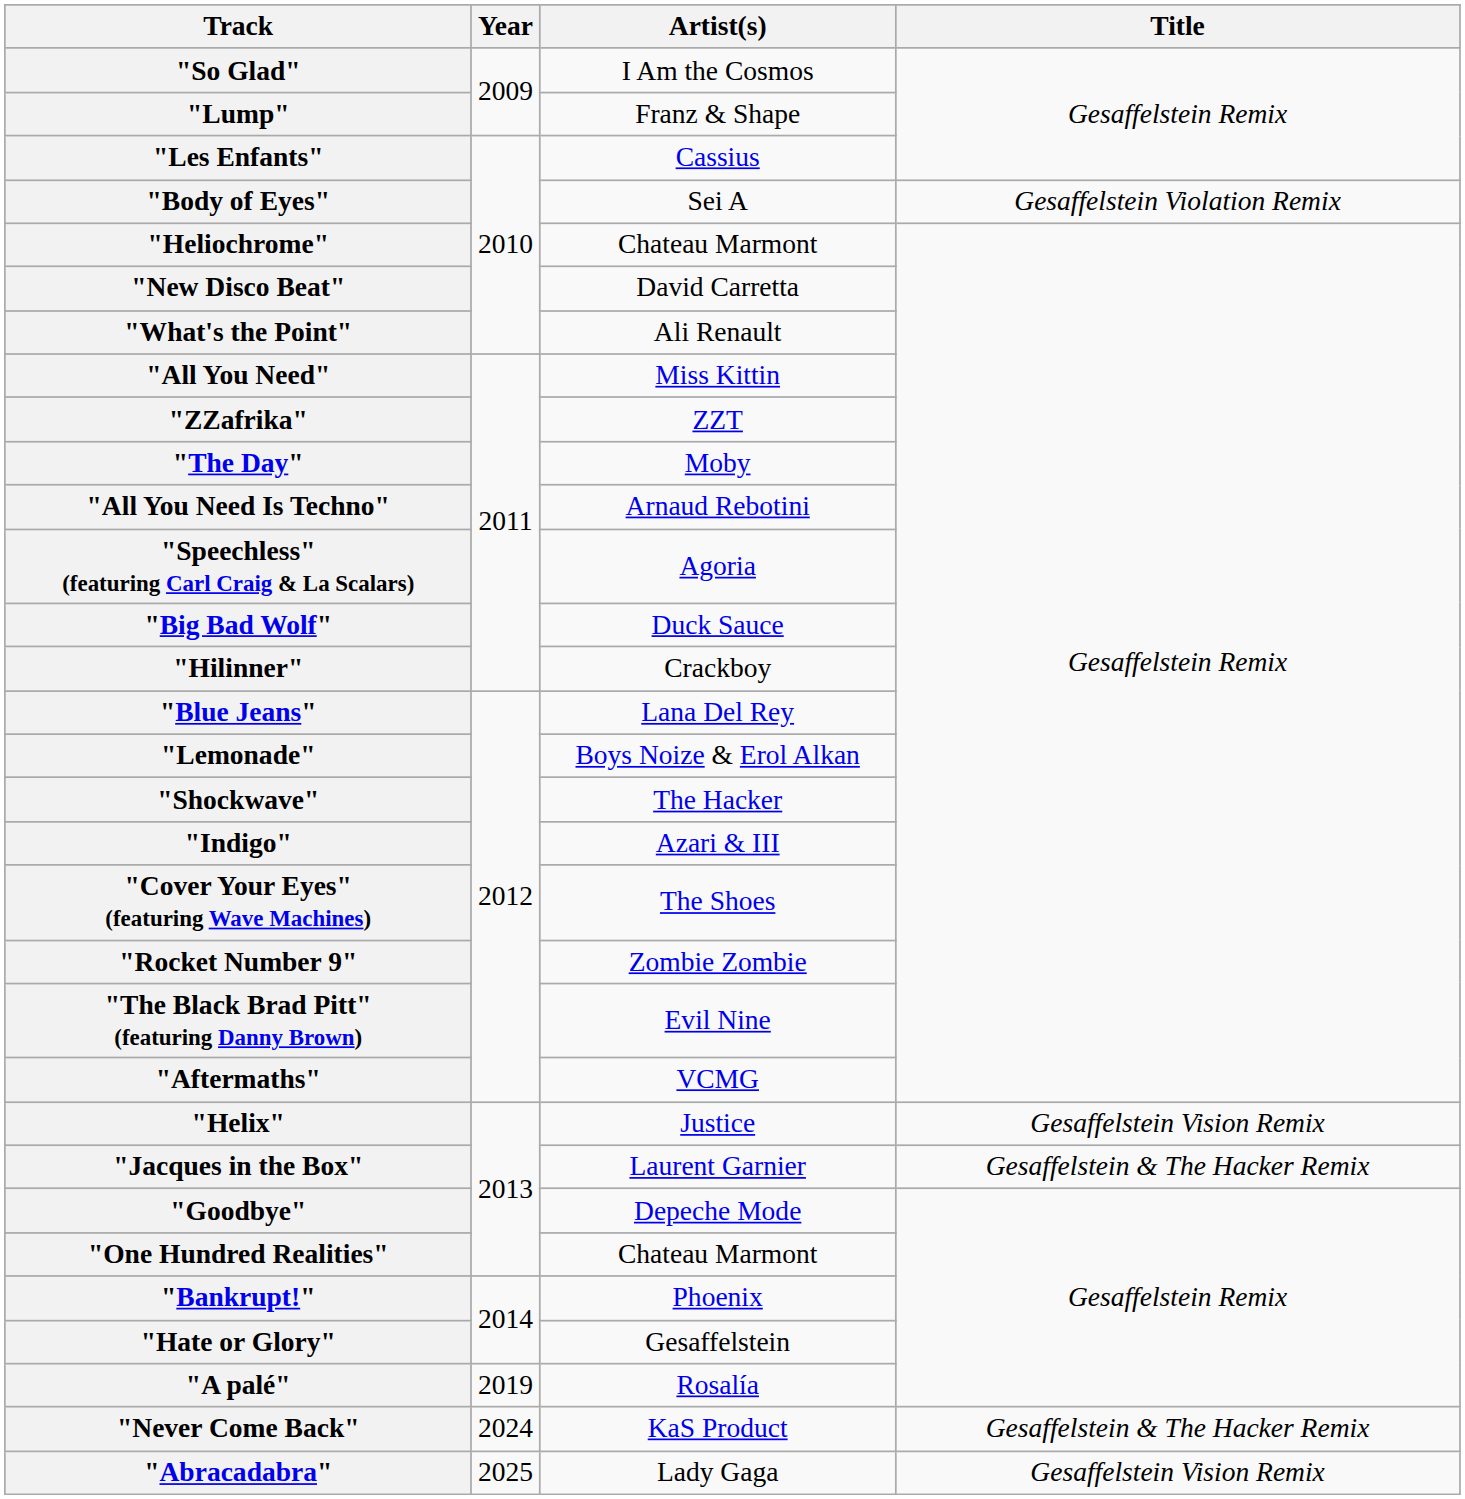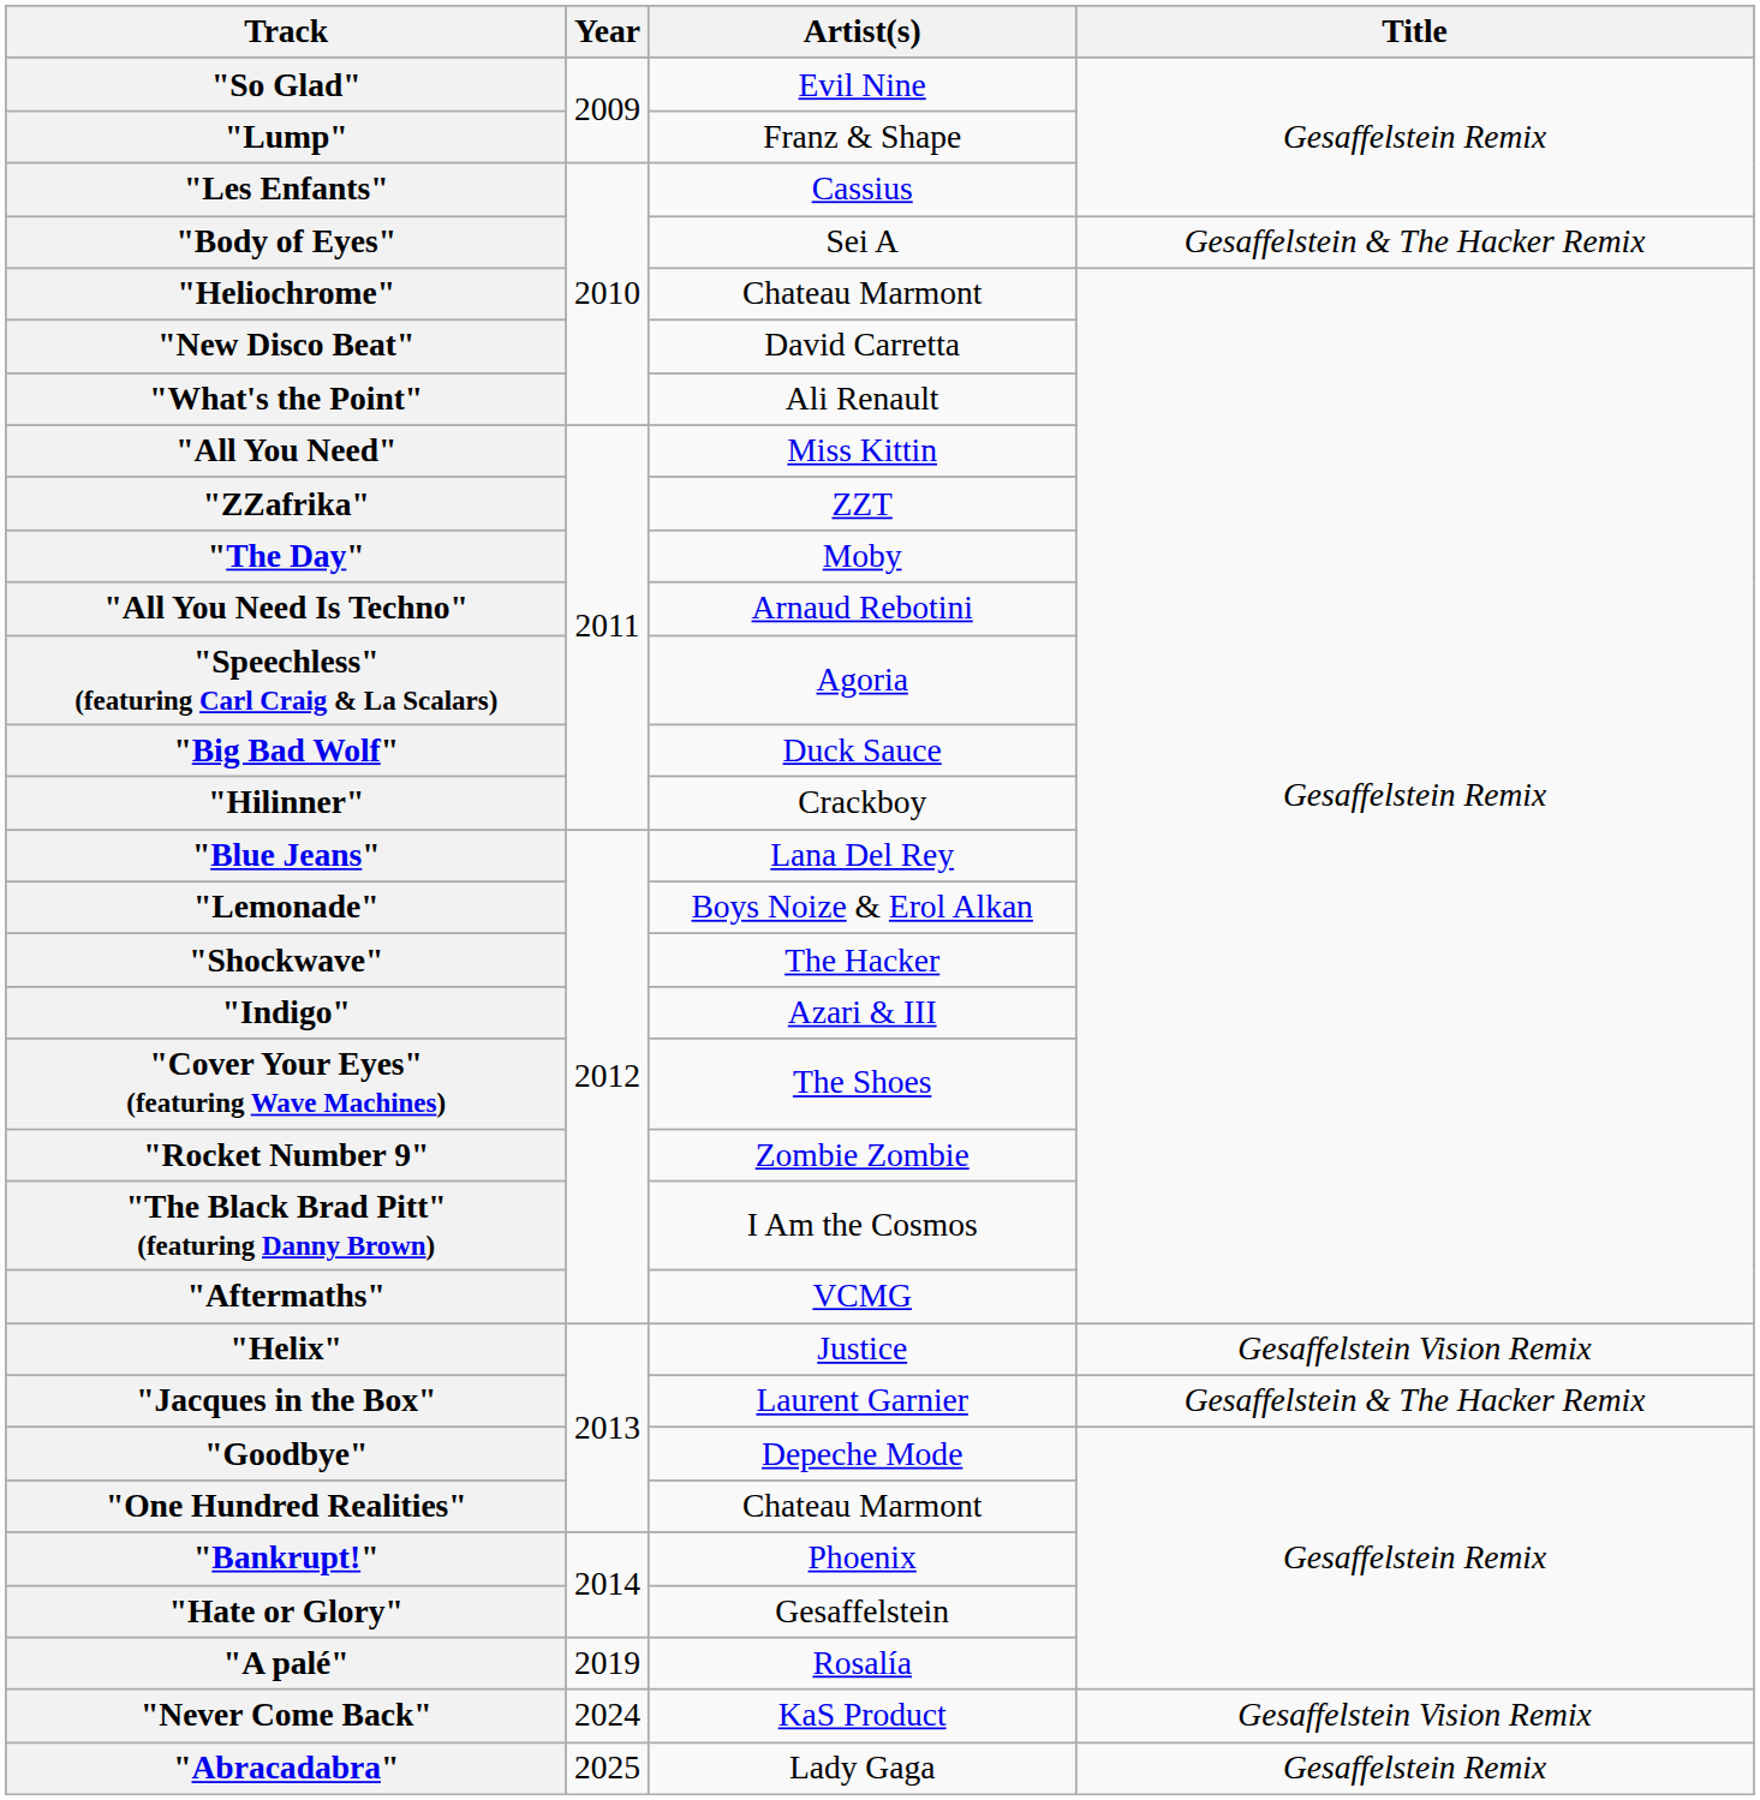"So Glad" | Artist(s): I Am the Cosmos -> Evil Nine
"Body of Eyes" | Title: Gesaffelstein Violation Remix -> Gesaffelstein & The Hacker Remix
"The Black Brad Pitt" (featuring Danny Brown) | Artist(s): Evil Nine -> I Am the Cosmos
"Never Come Back" | Title: Gesaffelstein & The Hacker Remix -> Gesaffelstein Vision Remix
"Abracadabra" | Title: Gesaffelstein Vision Remix -> Gesaffelstein Remix
